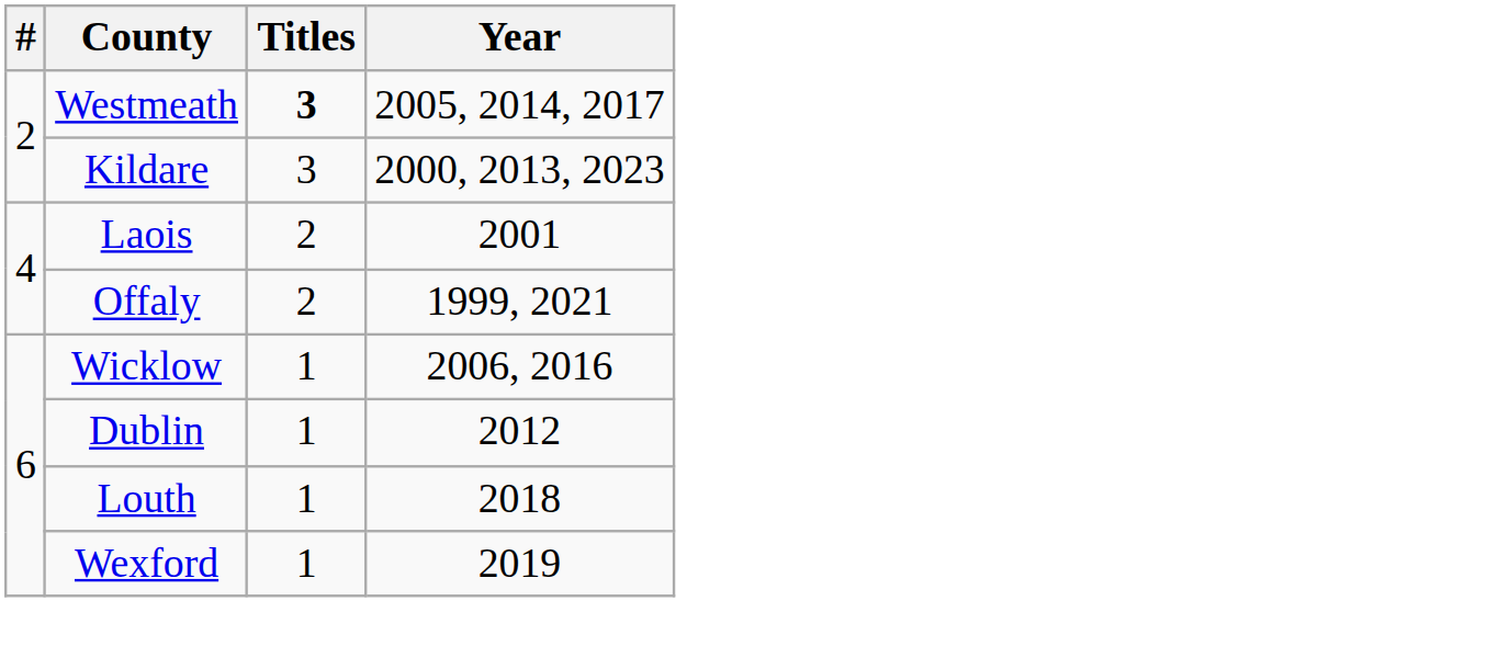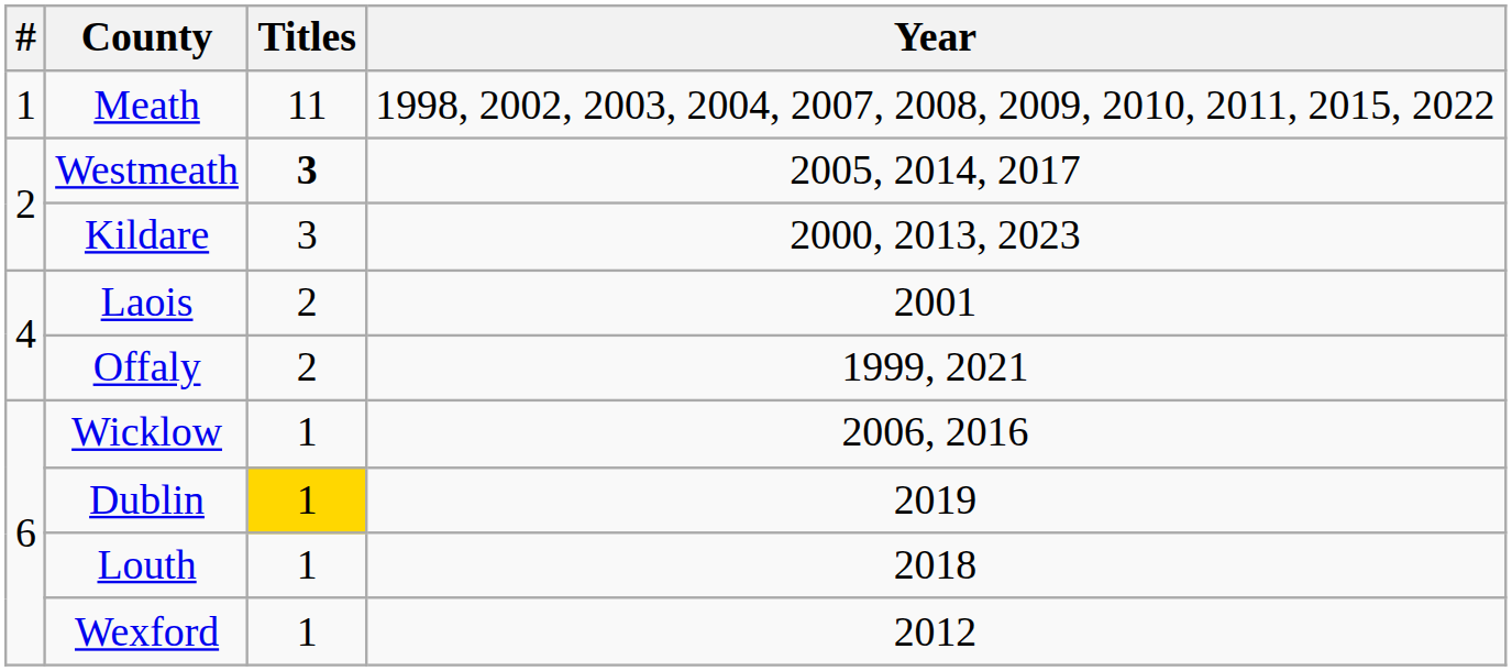+ row: 1 | Meath | 11 | 1998, 2002, 2003, 2004, 2007, 2008, 2009, 2010, 2011, 2015, 2022
Dublin | Titles: no background -> gold background
Dublin | Year: 2012 -> 2019
Wexford | Year: 2019 -> 2012
